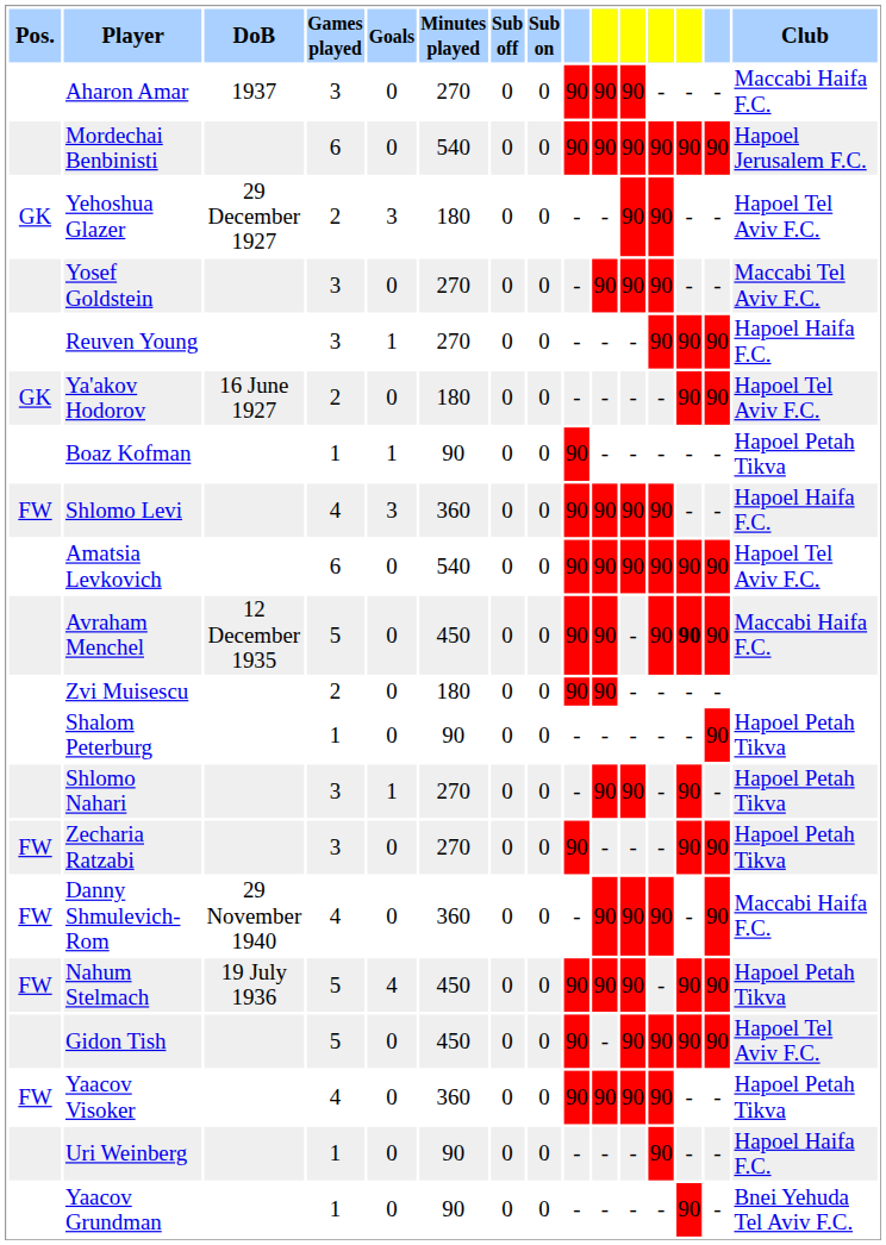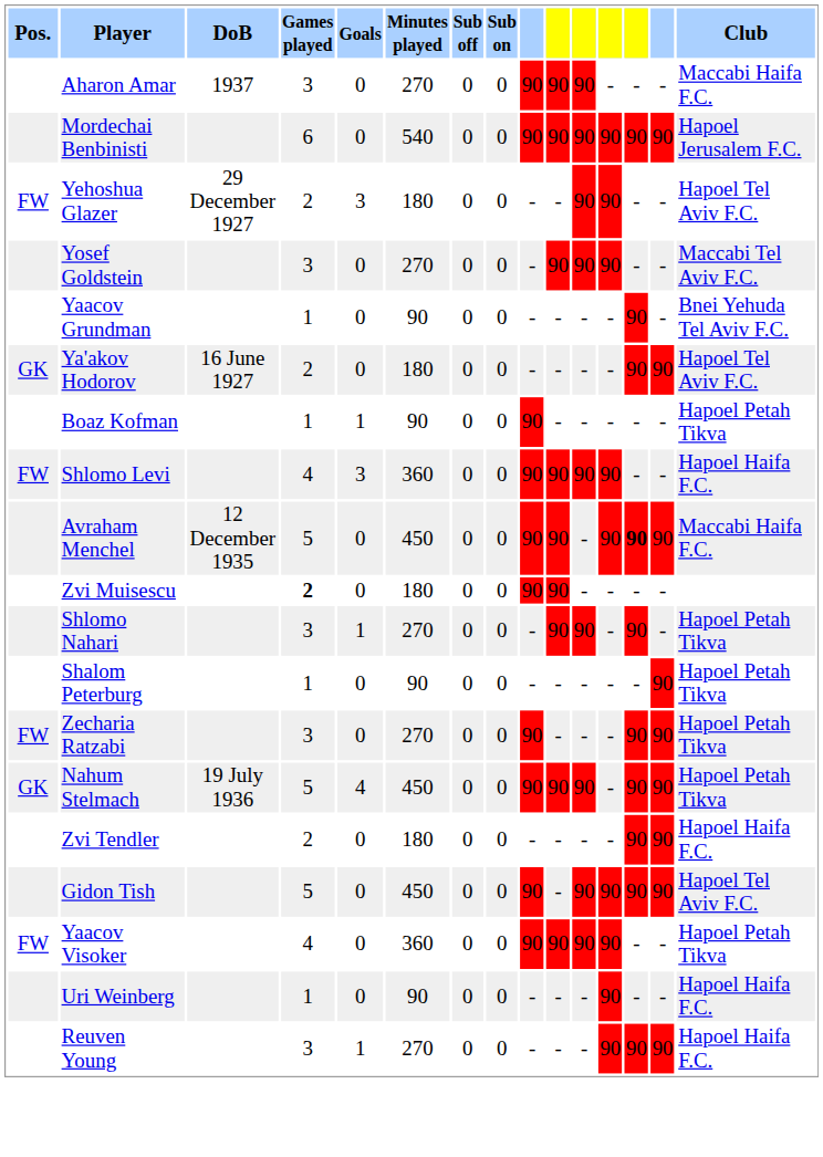Yehoshua Glazer | Pos.: GK -> FW
rows swapped: Yaacov Grundman <-> Reuven Young
- row: Amatsia Levkovich | 6 | 0 | 540 | 0 | 0 | 90 | 90 | 90 | 90 | 90 | 90 | Hapoel Tel Aviv F.C.
Zvi Muisescu | Games played: normal -> bold
rows swapped: Shlomo Nahari <-> Shalom Peterburg
- row: FW | Danny Shmulevich-Rom | 29 November 1940 | 4 | 0 | 360 | 0 | 0 | - | 90 | 90 | 90 | - | 90 | Maccabi Haifa F.C.
Nahum Stelmach | Pos.: FW -> GK
+ row: Zvi Tendler | 2 | 0 | 180 | 0 | 0 | - | - | - | - | 90 | 90 | Hapoel Haifa F.C.
